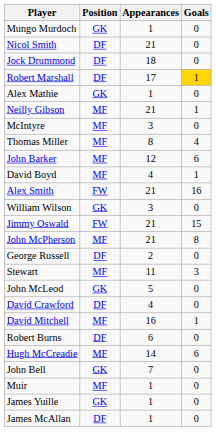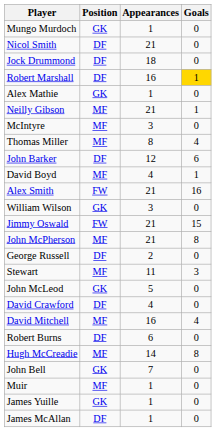Robert Marshall | Appearances: 17 -> 16
John Barker | Position: MF -> DF
David Mitchell | Goals: 1 -> 4
Hugh McCreadie | Goals: 6 -> 8
